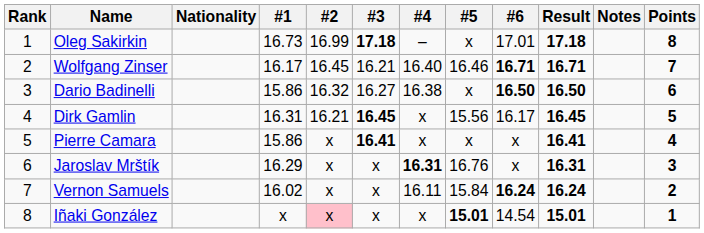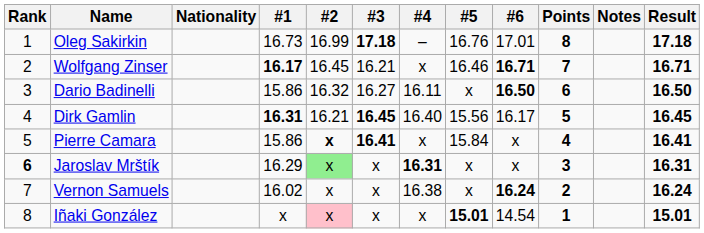columns swapped: Result <-> Points
Oleg Sakirkin | #5: x -> 16.76
Wolfgang Zinser | #1: normal -> bold
Wolfgang Zinser | #4: 16.40 -> x
Dario Badinelli | #4: 16.38 -> 16.11
Dirk Gamlin | #1: normal -> bold
Dirk Gamlin | #4: x -> 16.40
Pierre Camara | #2: normal -> bold
Pierre Camara | #5: x -> 15.84
Jaroslav Mrštík | Rank: normal -> bold
Jaroslav Mrštík | #2: no background -> lightgreen background
Jaroslav Mrštík | #5: 16.76 -> x
Vernon Samuels | #4: 16.11 -> 16.38
Vernon Samuels | #5: 15.84 -> x
